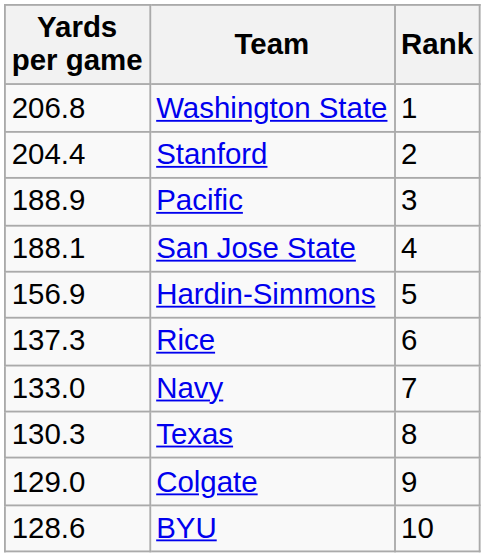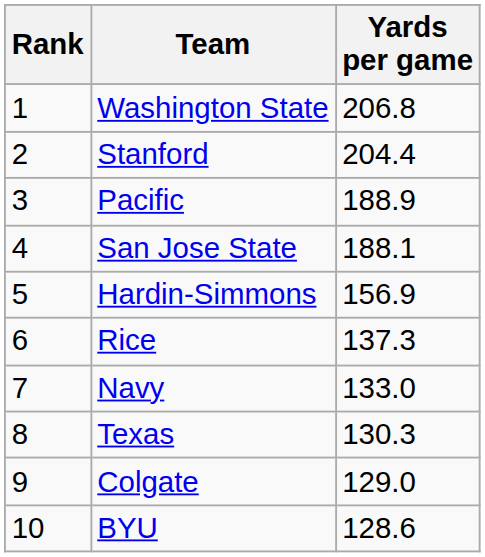columns swapped: Rank <-> Yards per game
